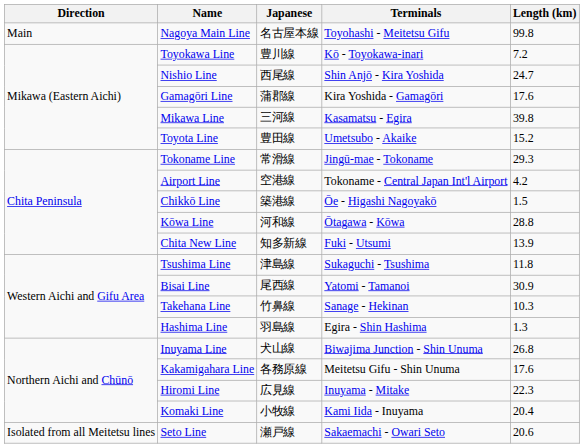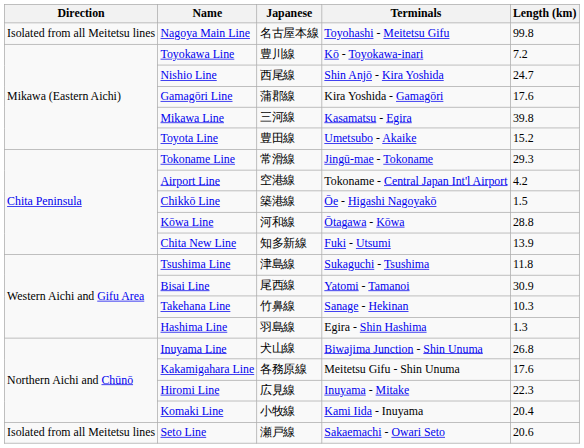Nagoya Main Line | Direction: Main -> Isolated from all Meitetsu lines
